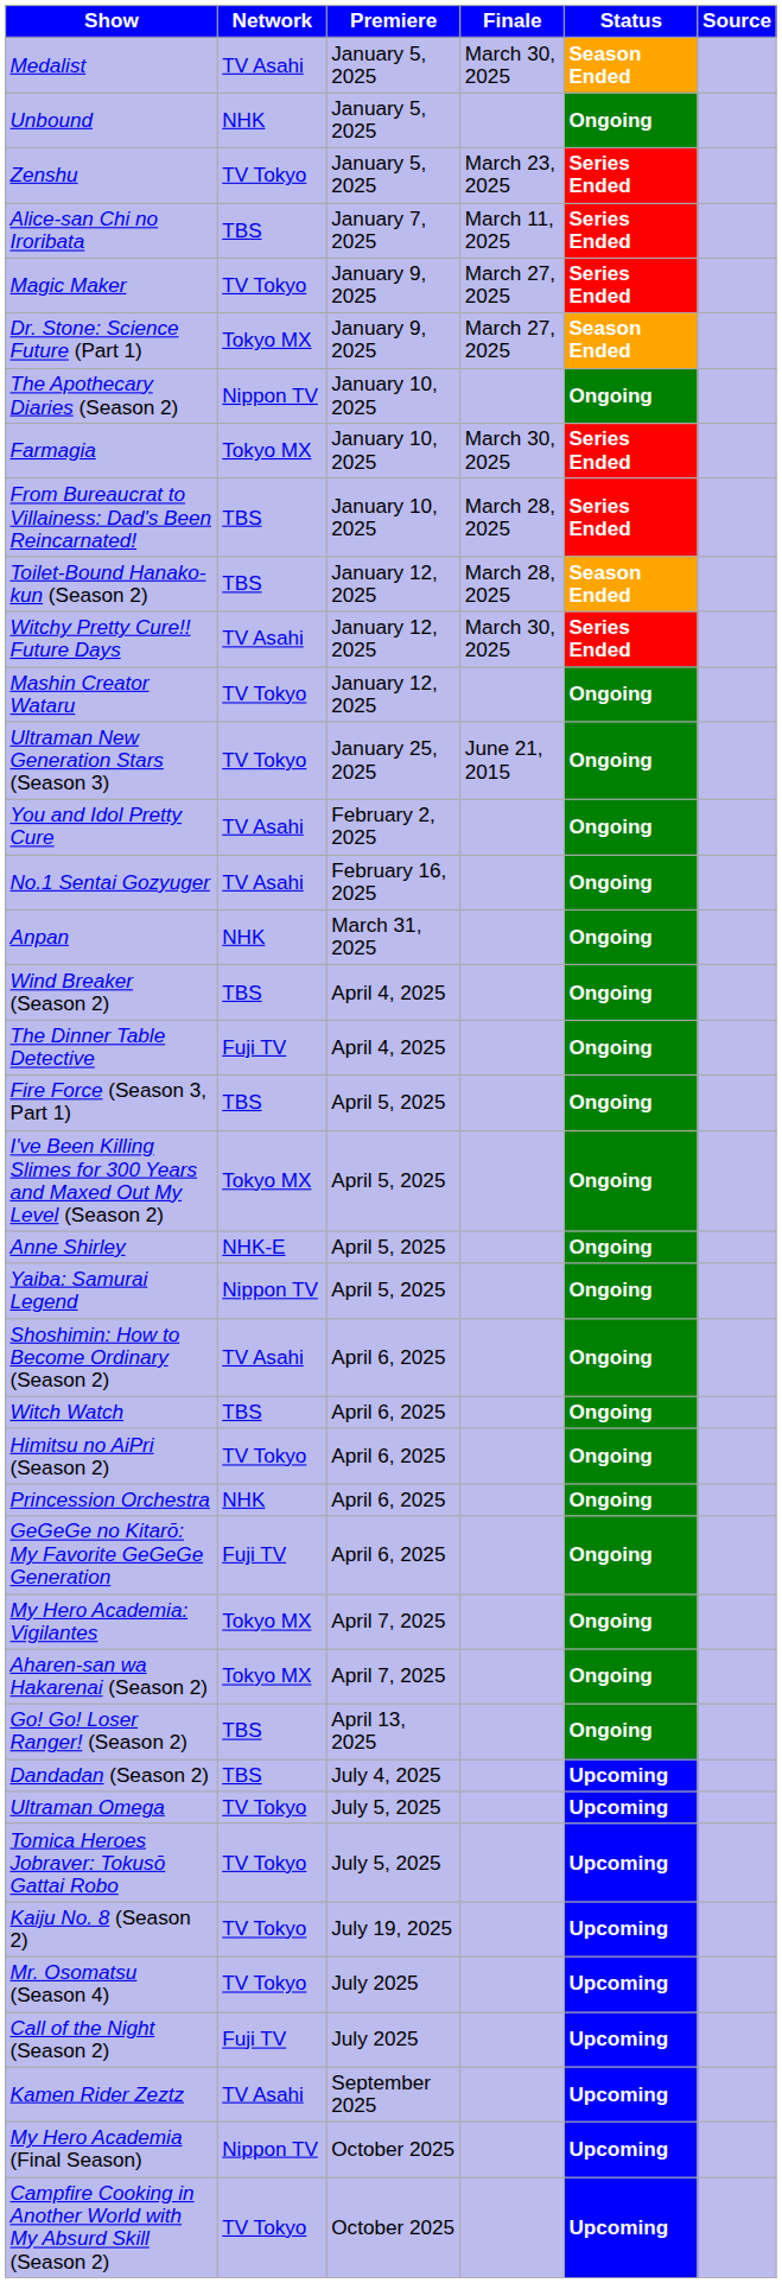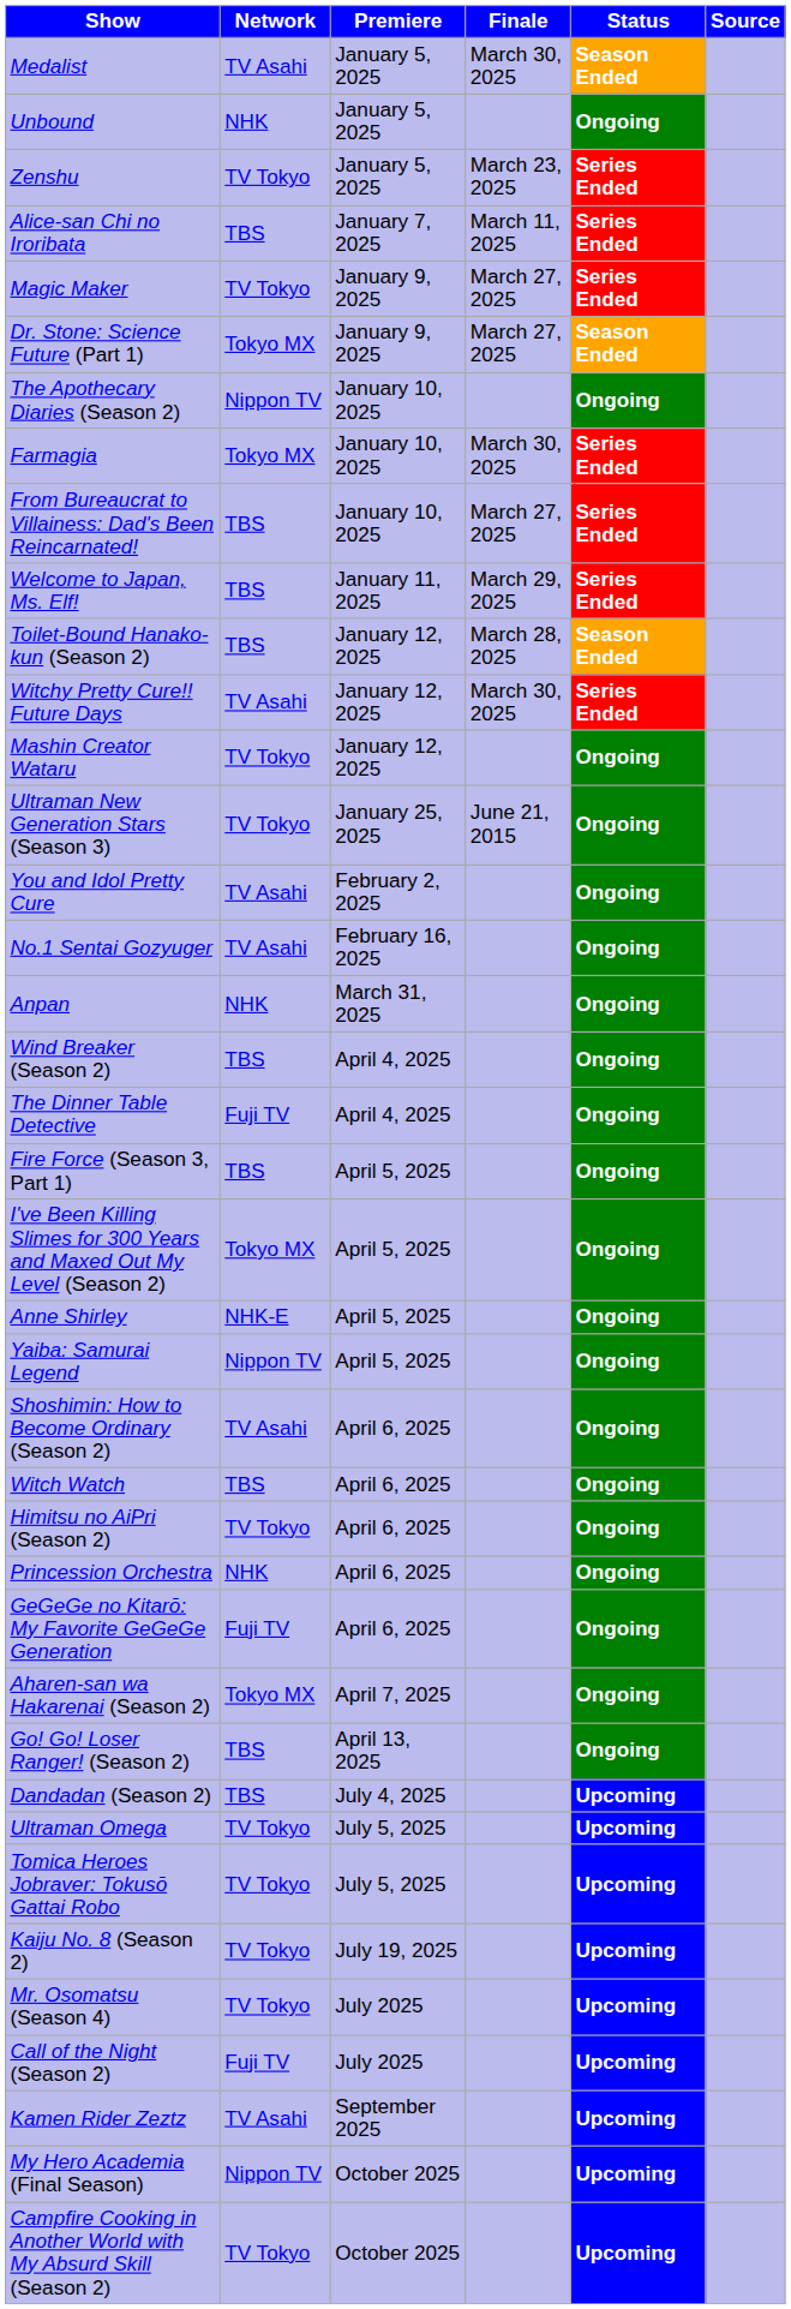From Bureaucrat to Villainess: Dad's Been Reincarnated! | Finale: March 28, 2025 -> March 27, 2025
+ row: Welcome to Japan, Ms. Elf! | TBS | January 11, 2025 | March 29, 2025 | Series Ended
- row: My Hero Academia: Vigilantes | Tokyo MX | April 7, 2025 | Ongoing
